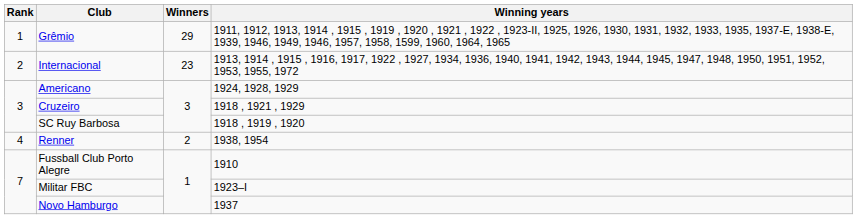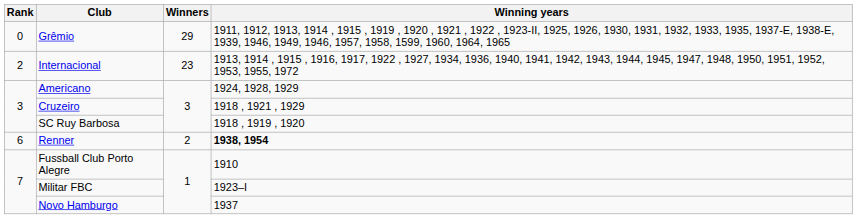Grêmio | Rank: 1 -> 0
Renner | Rank: 4 -> 6
Renner | Winning years: normal -> bold
